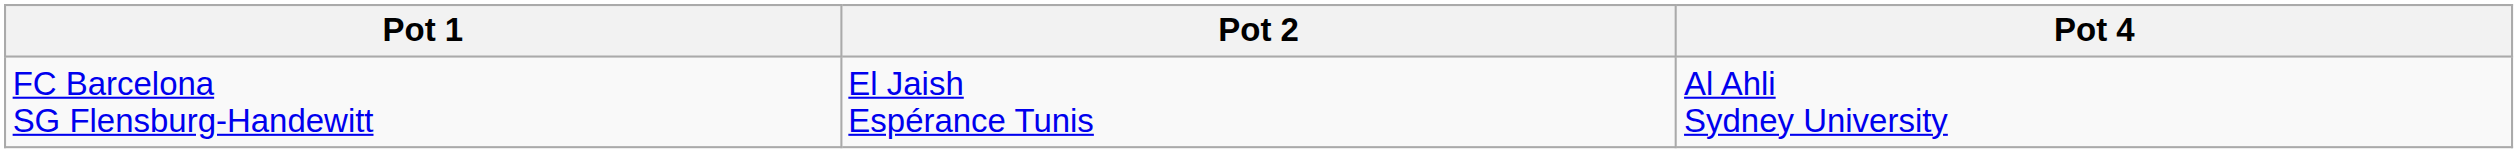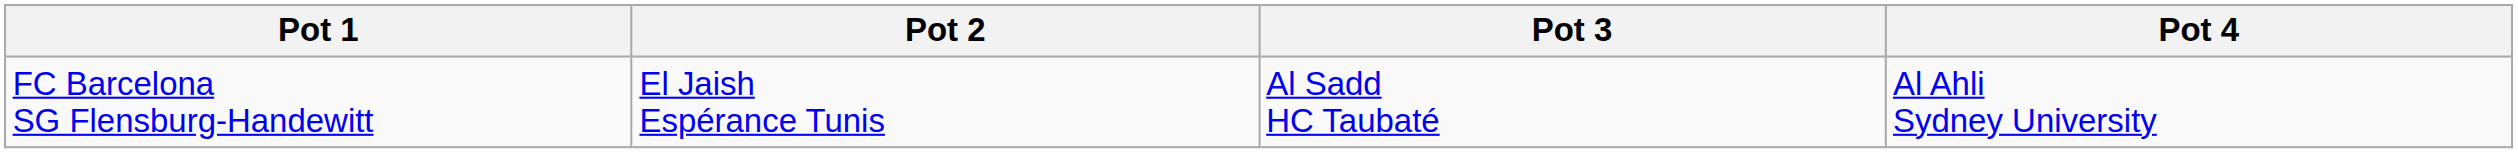+ column: Pot 3 | Al Sadd HC Taubaté
